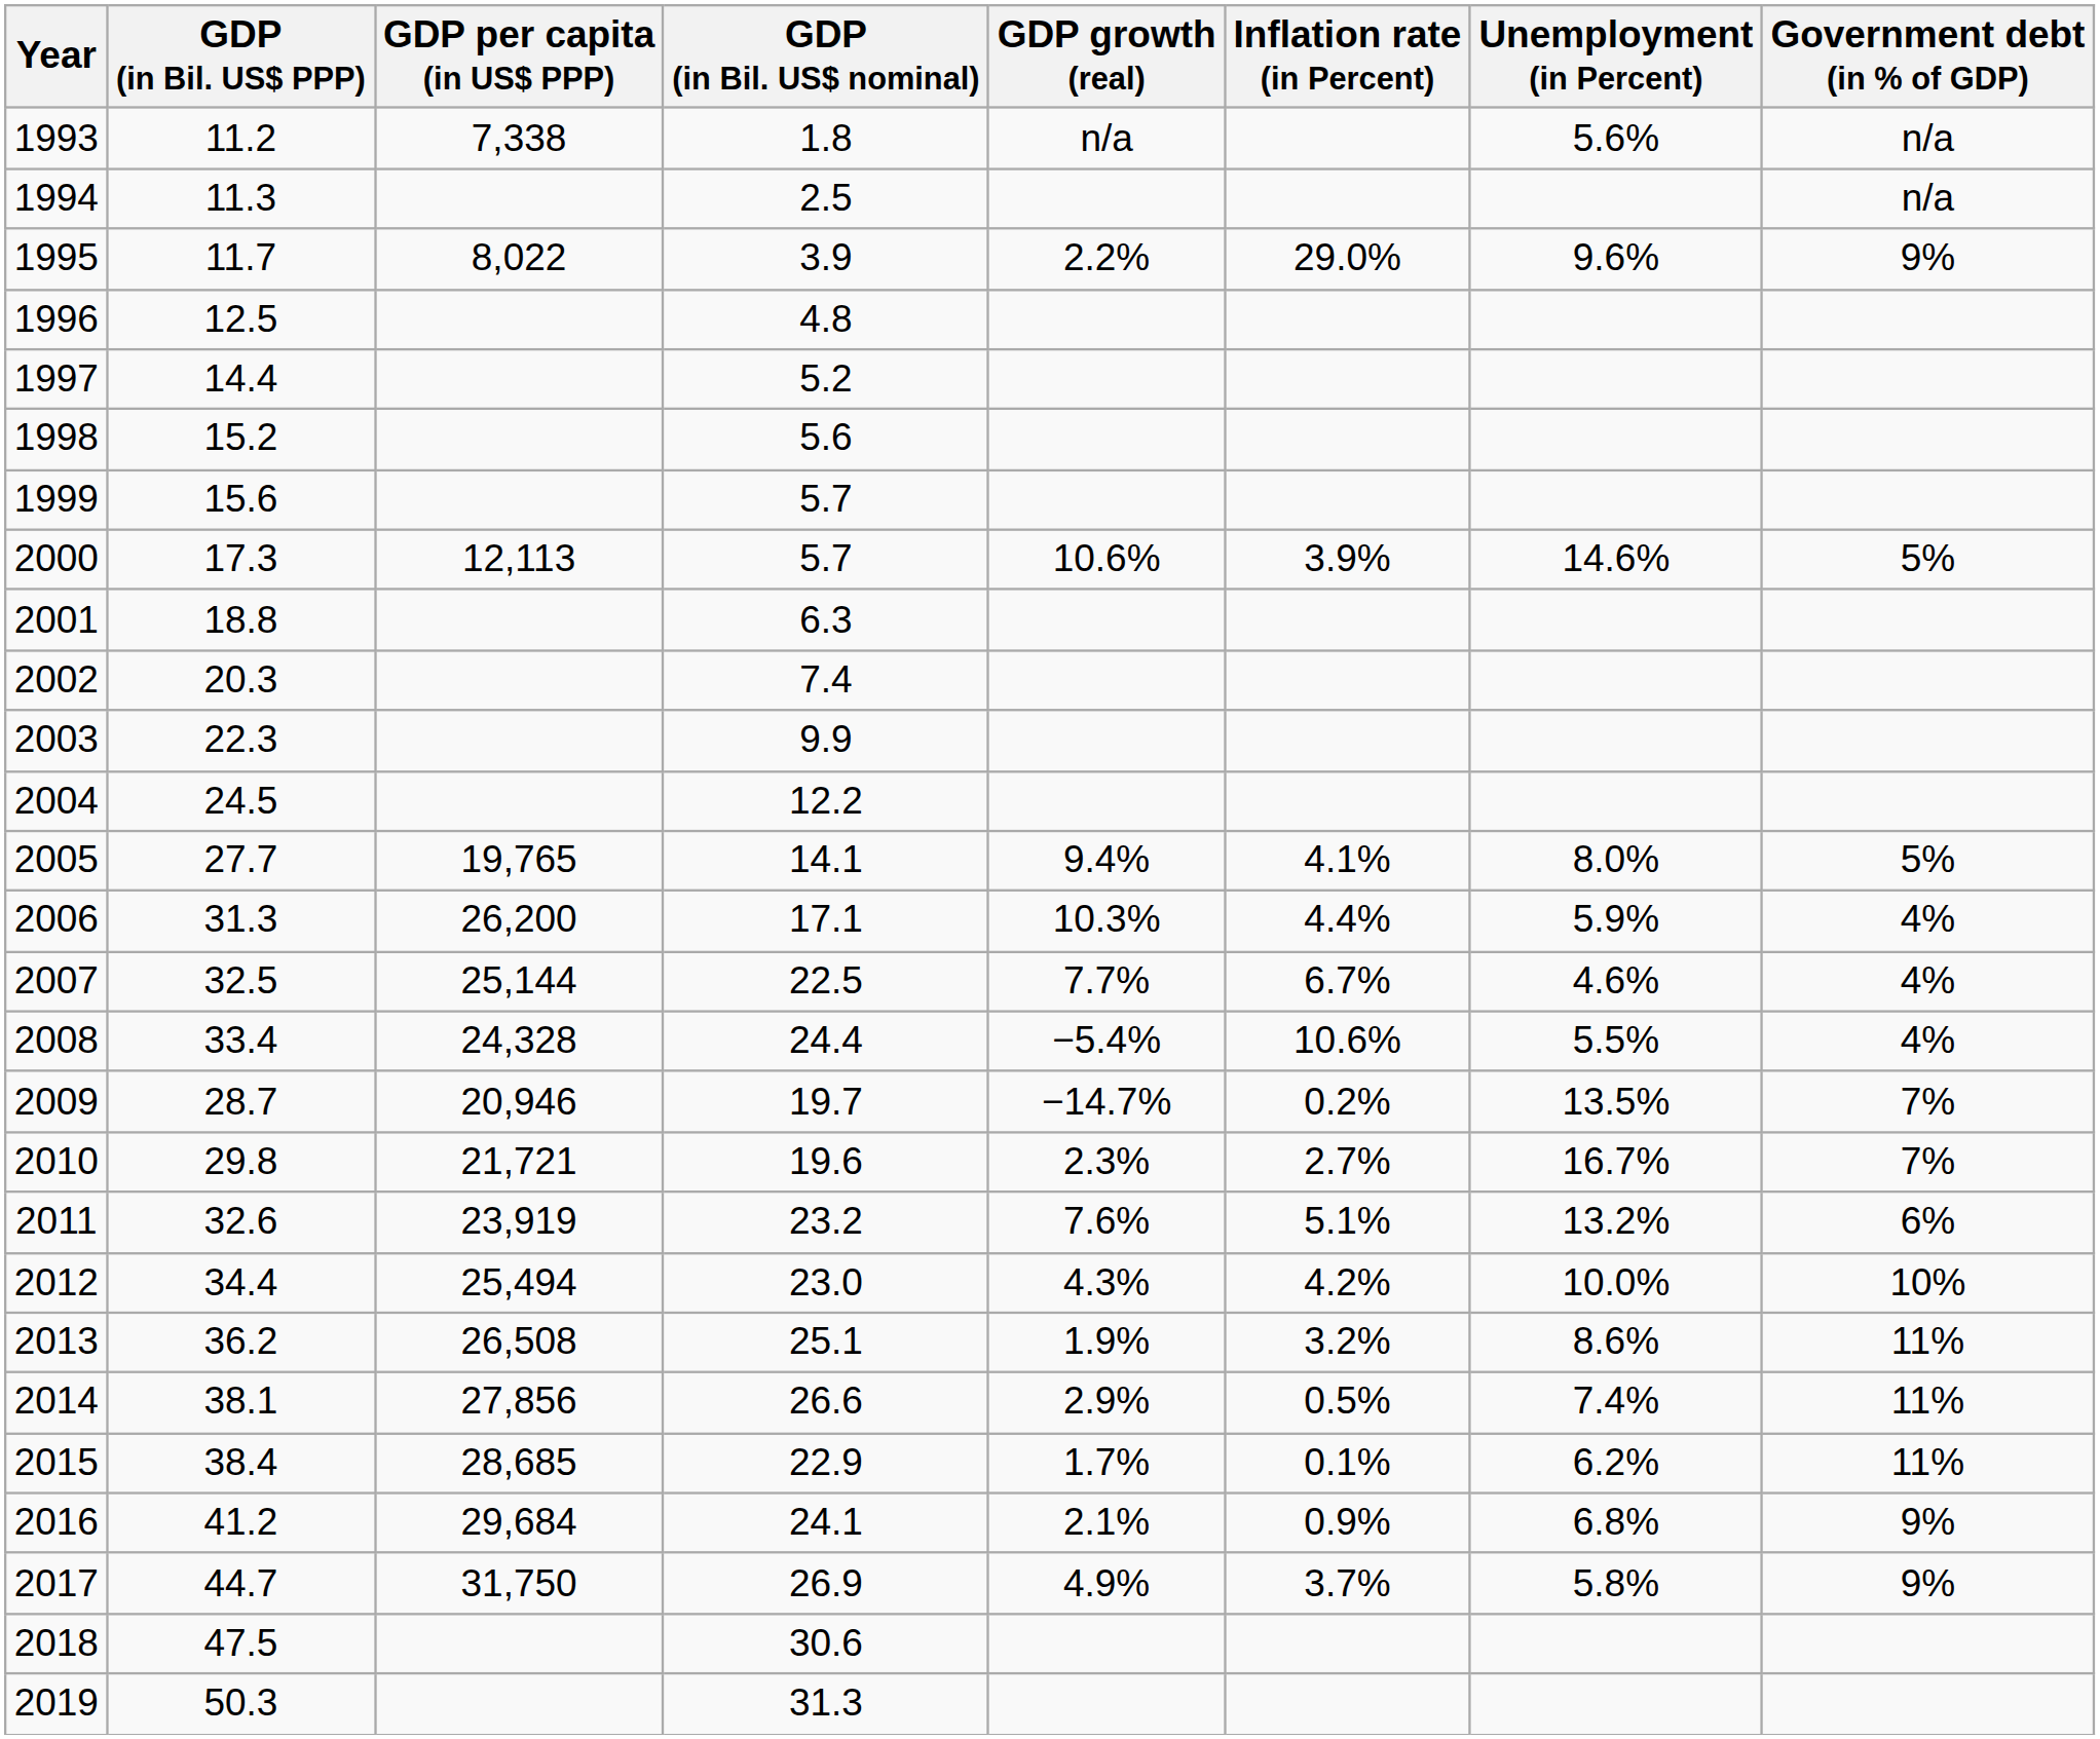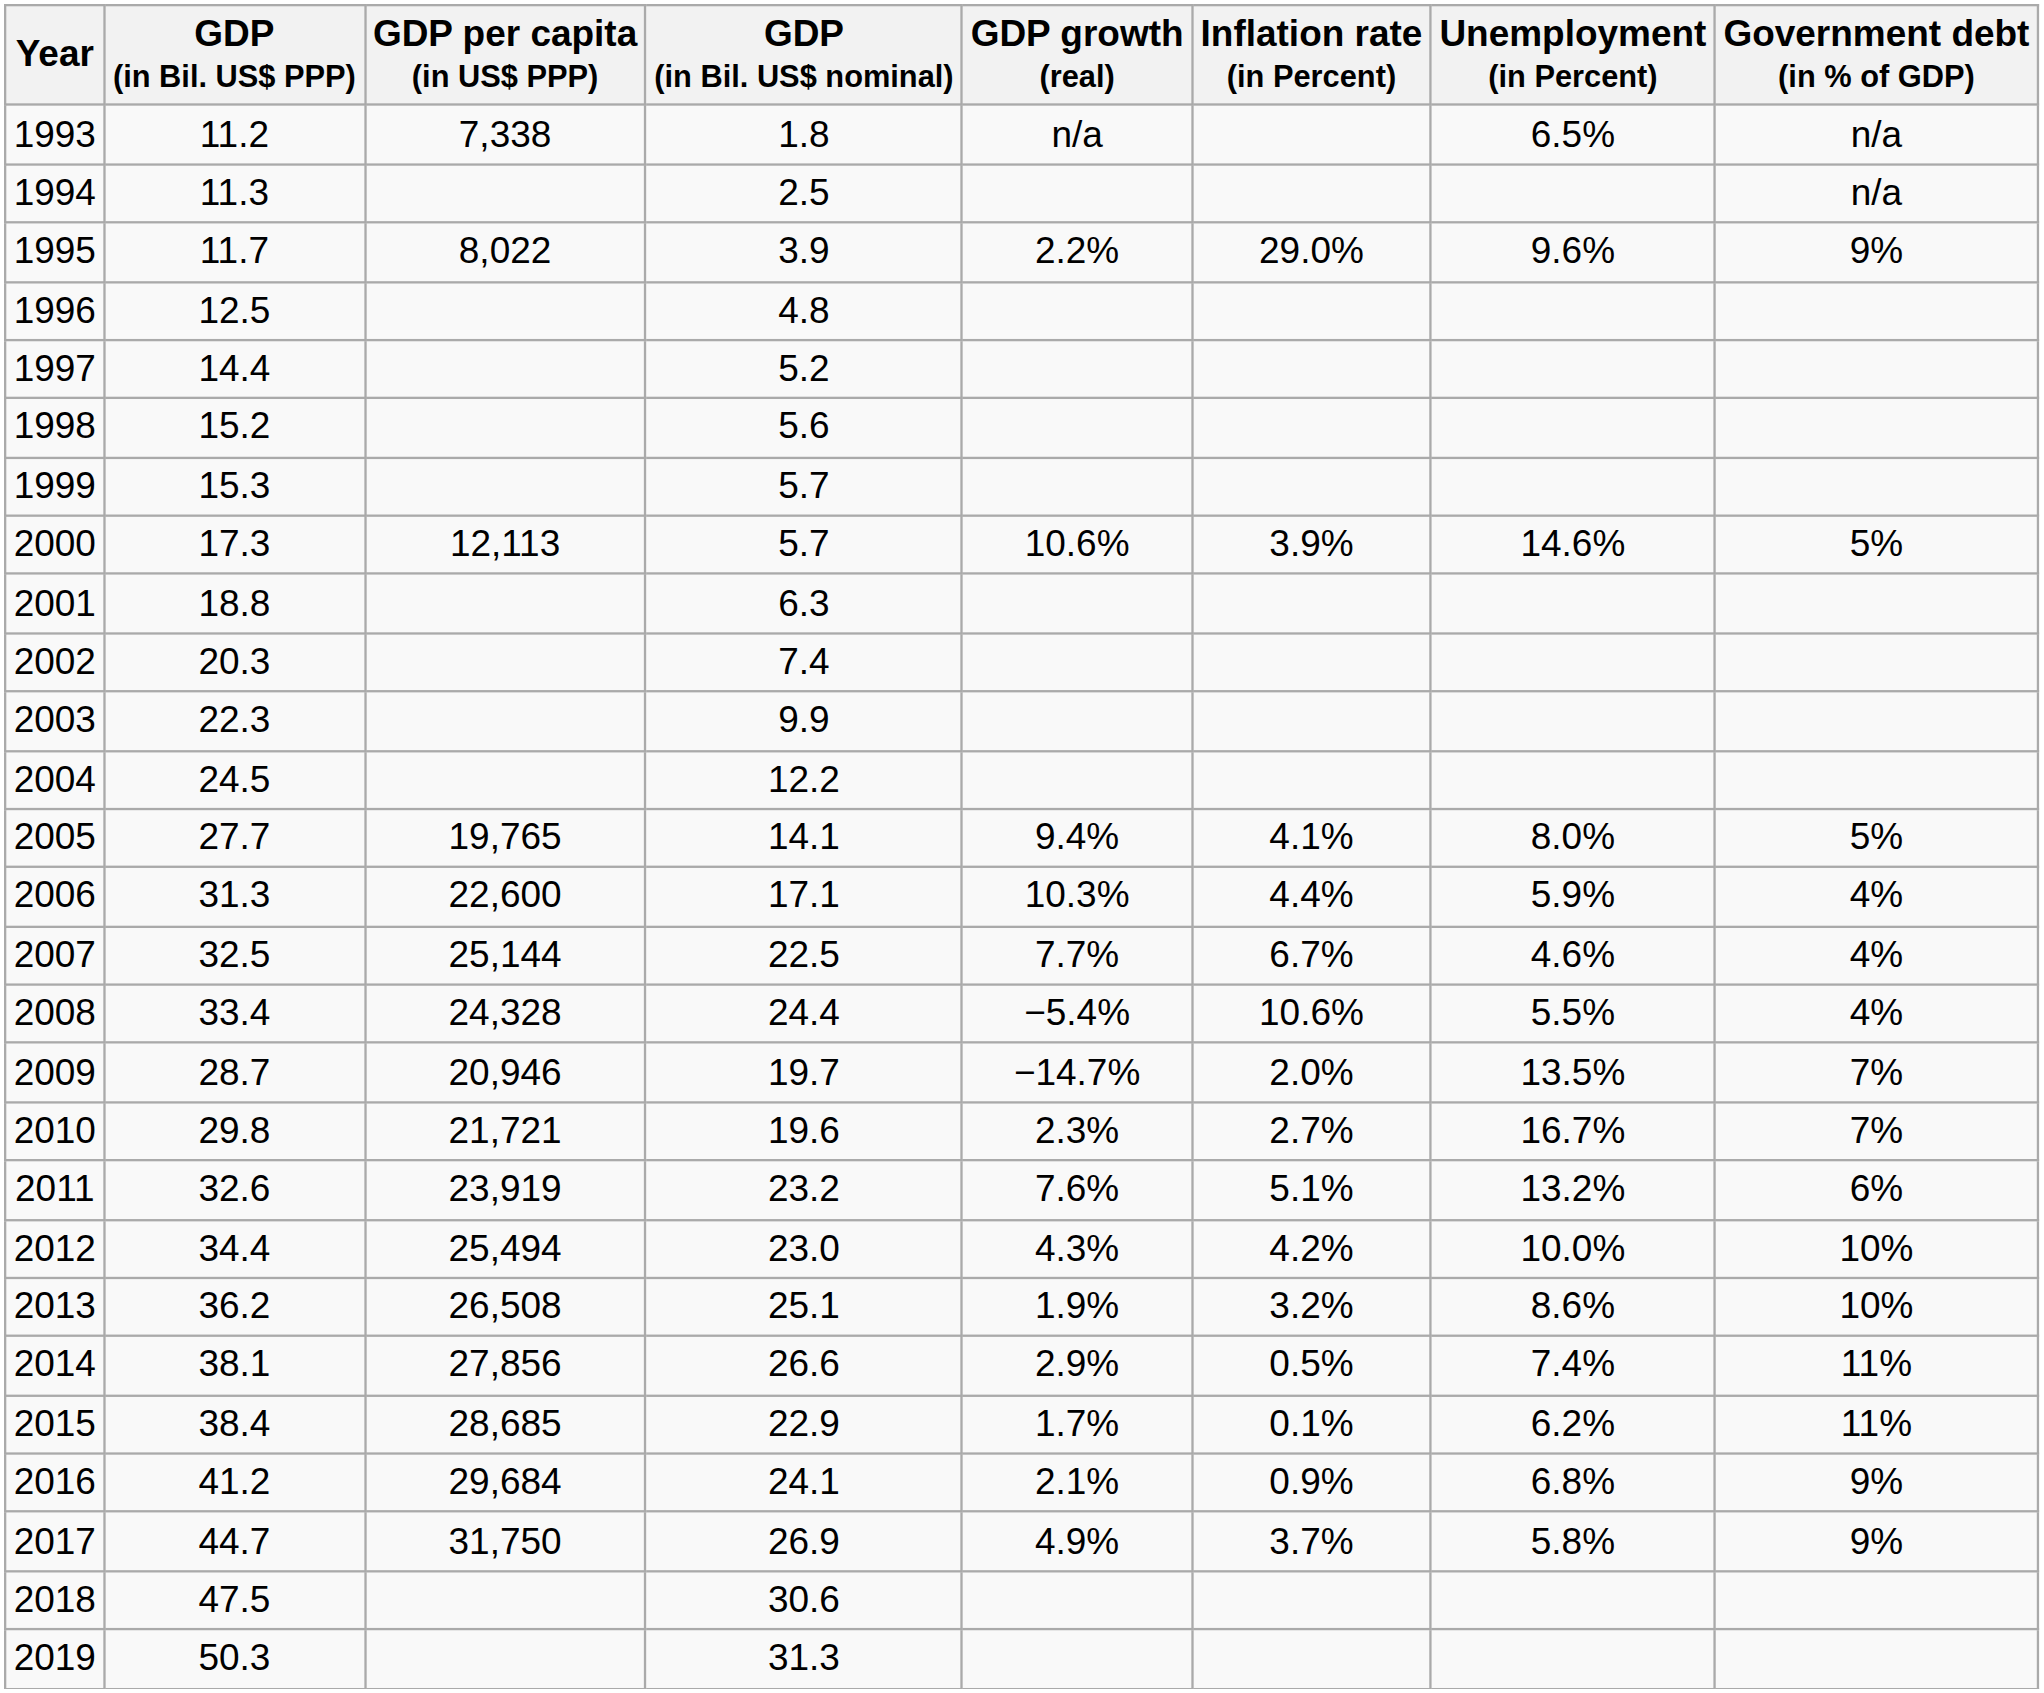1993 | Unemployment (in Percent): 5.6% -> 6.5%
1999 | GDP (in Bil. US$ PPP): 15.6 -> 15.3
2006 | GDP per capita (in US$ PPP): 26,200 -> 22,600
2009 | Inflation rate (in Percent): 0.2% -> 2.0%
2013 | Government debt (in % of GDP): 11% -> 10%
